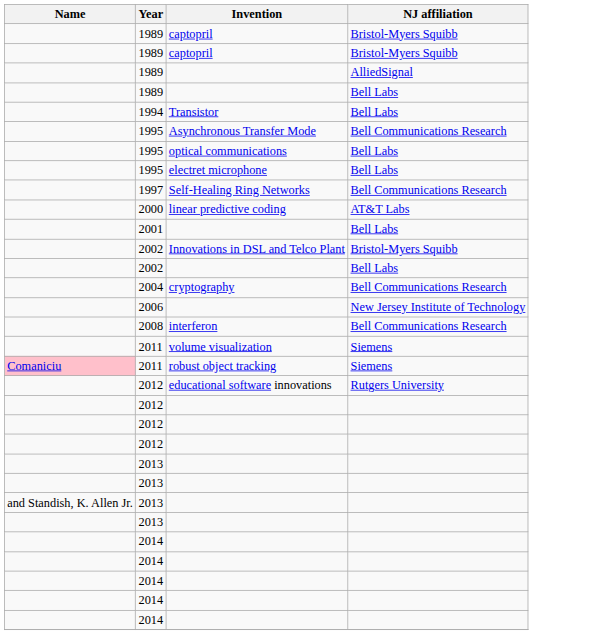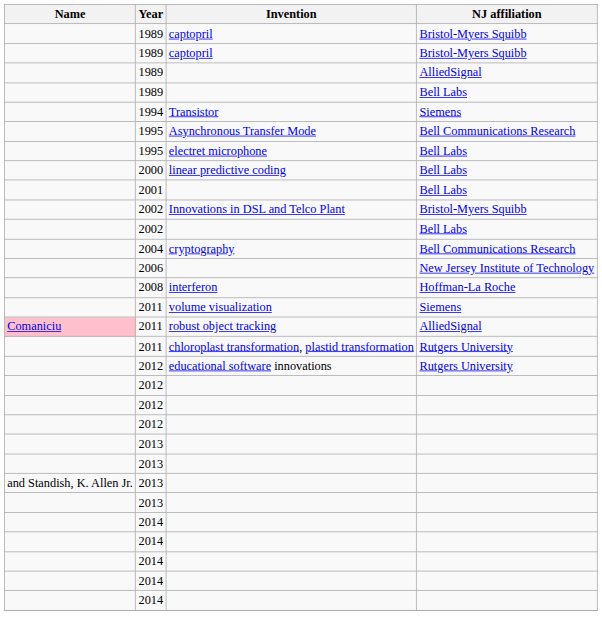Transistor | NJ affiliation: Bell Labs -> Siemens
- row: 1995 | optical communications | Bell Labs
- row: 1997 | Self-Healing Ring Networks | Bell Communications Research
linear predictive coding | NJ affiliation: AT&T Labs -> Bell Labs
interferon | NJ affiliation: Bell Communications Research -> Hoffman-La Roche
robust object tracking | NJ affiliation: Siemens -> AlliedSignal
+ row: 2011 | chloroplast transformation, plastid transformation | Rutgers University
